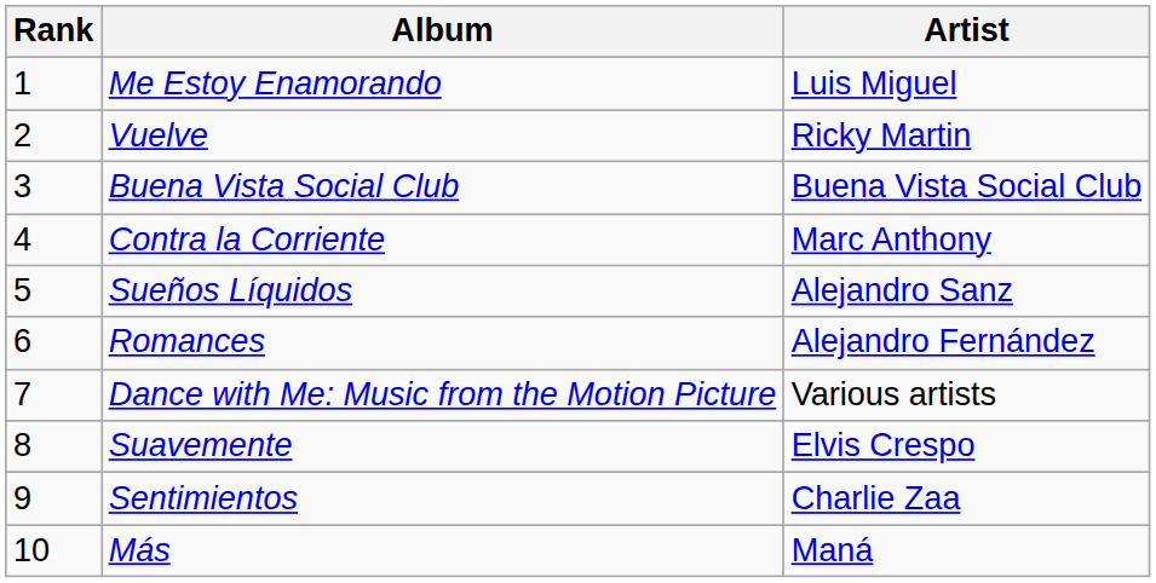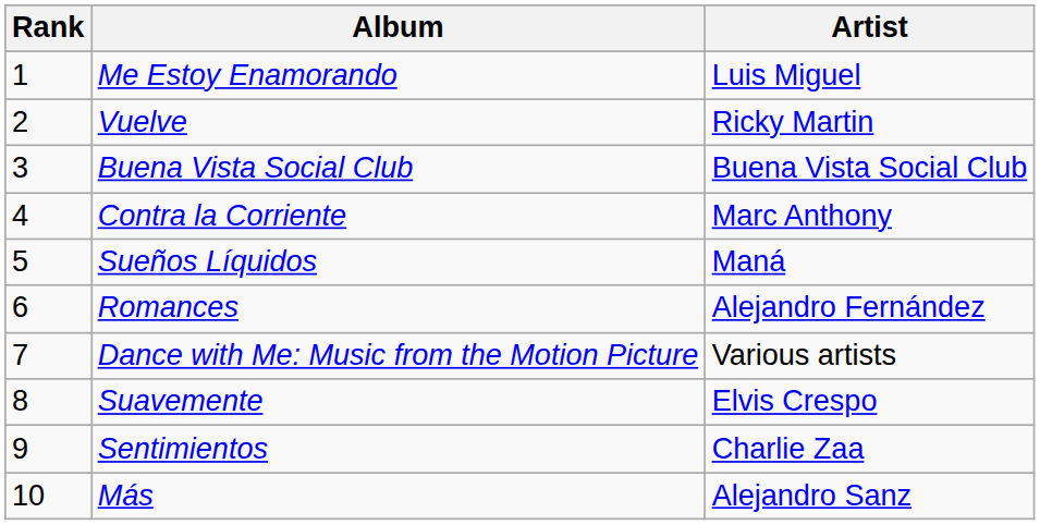Sueños Líquidos | Artist: Alejandro Sanz -> Maná
Más | Artist: Maná -> Alejandro Sanz
